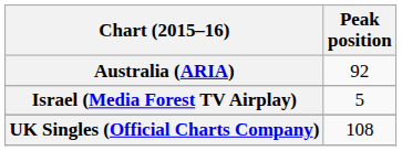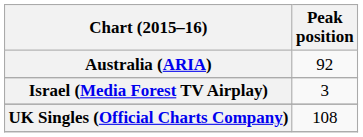Israel (Media Forest TV Airplay) | Peak position: 5 -> 3
